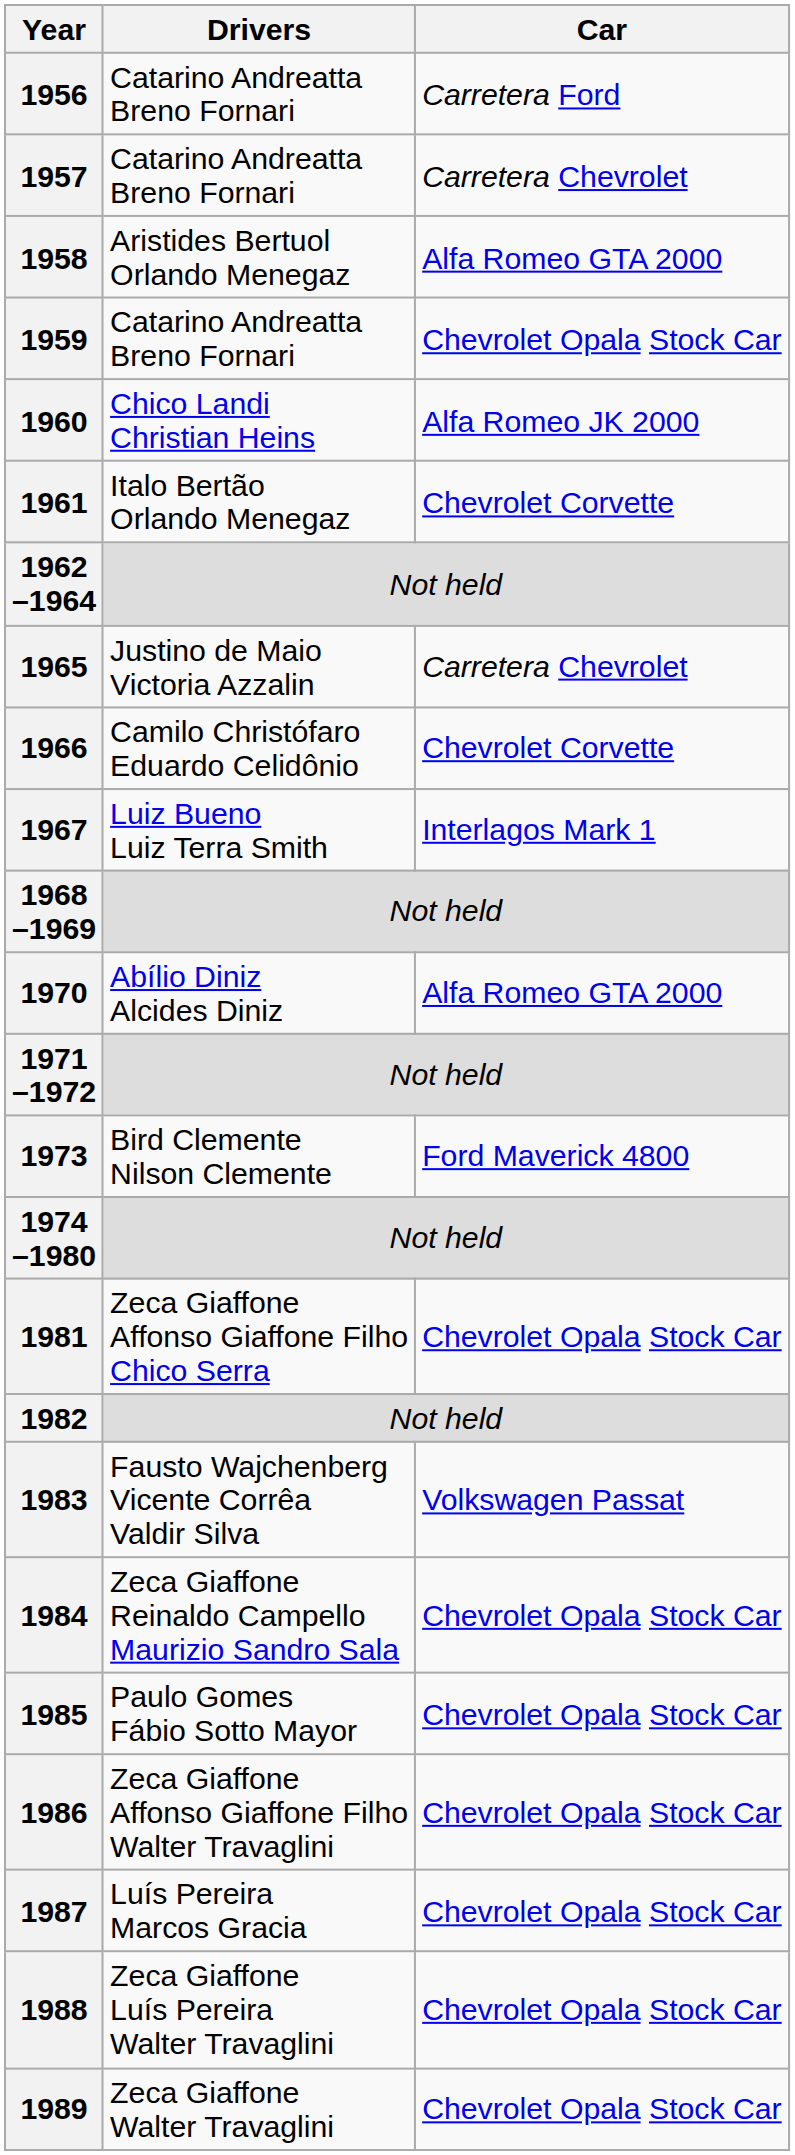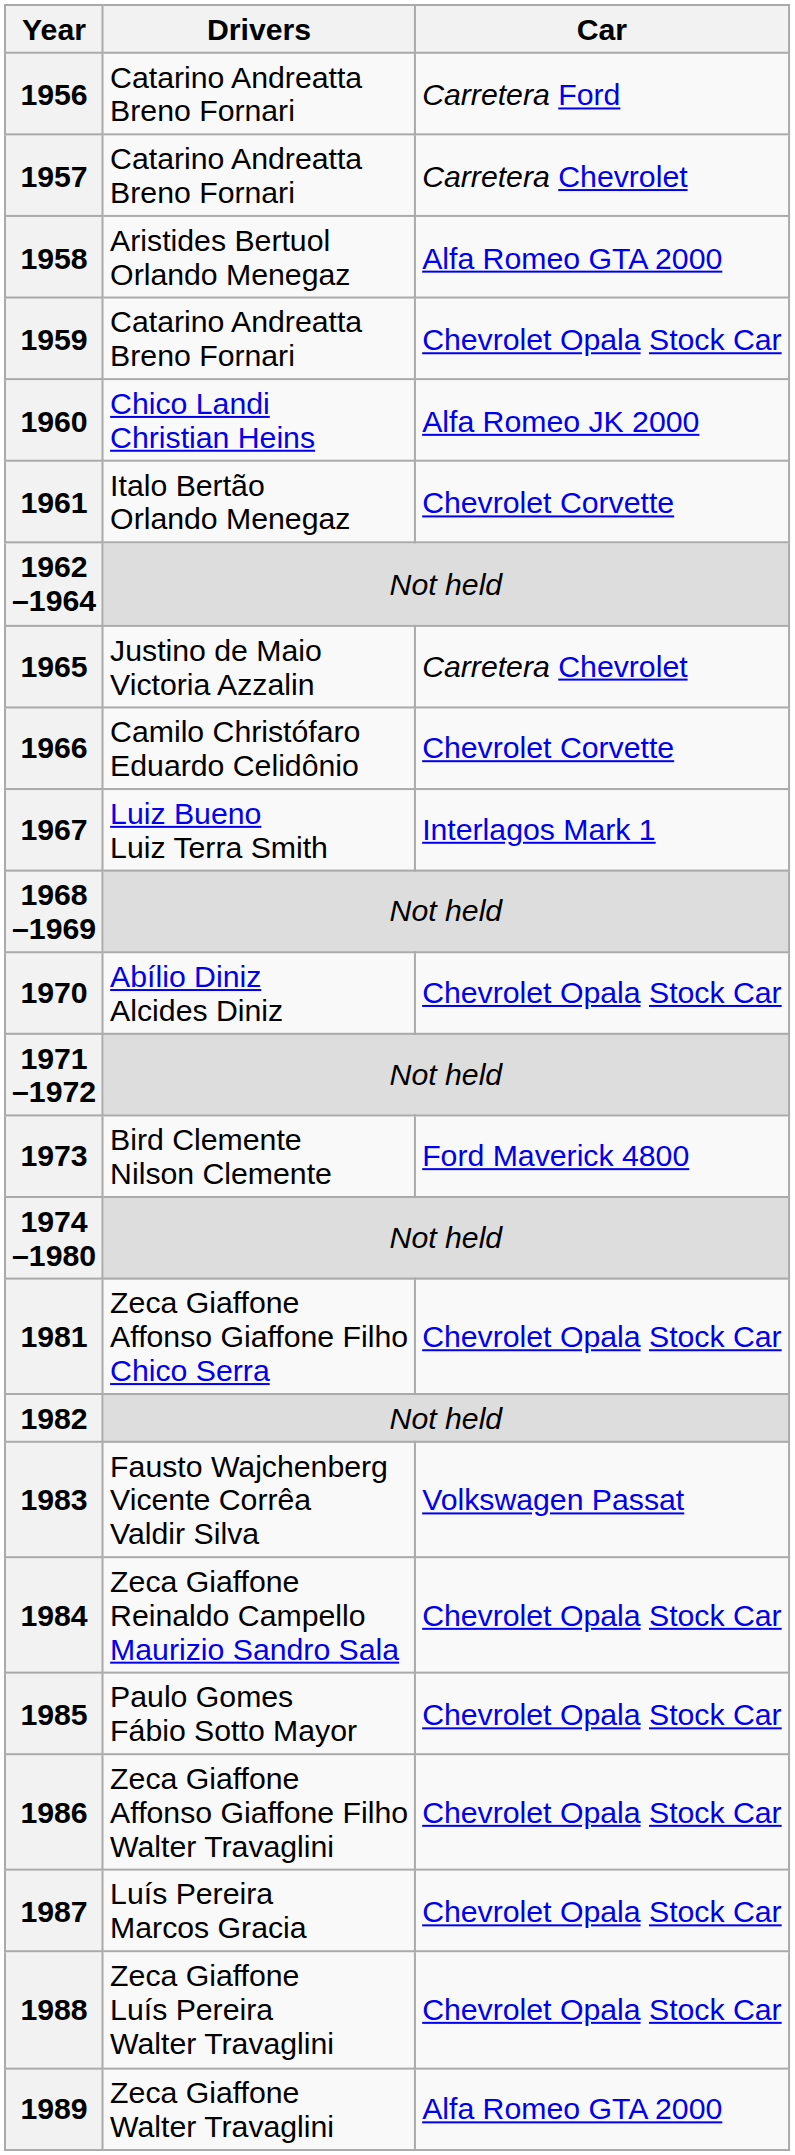1970 | Car: Alfa Romeo GTA 2000 -> Chevrolet Opala Stock Car
1989 | Car: Chevrolet Opala Stock Car -> Alfa Romeo GTA 2000
